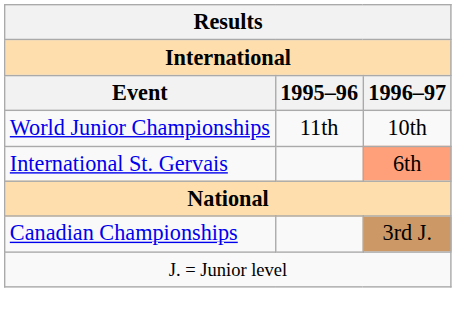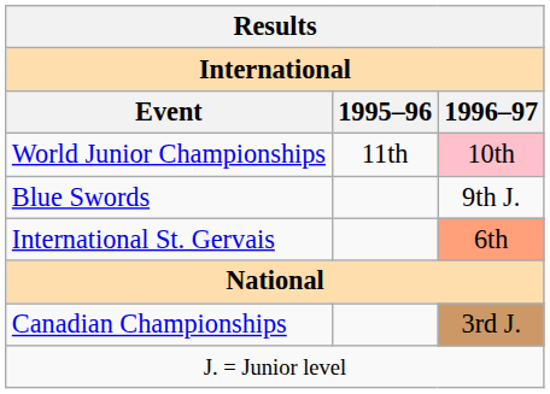World Junior Championships | 1996–97: no background -> pink background
+ row: Blue Swords | 9th J.
